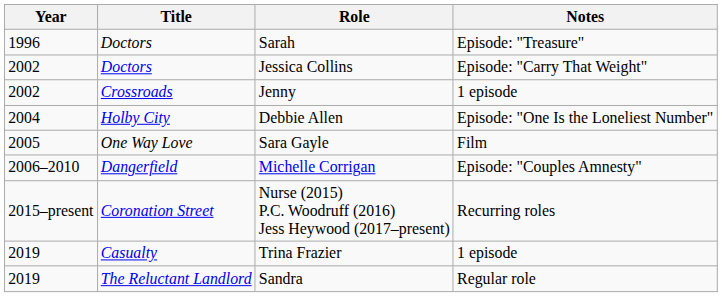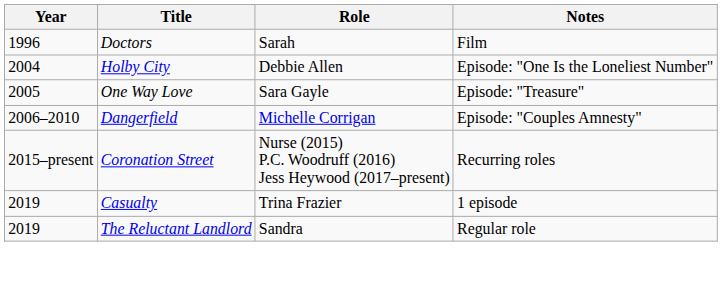Sarah | Notes: Episode: "Treasure" -> Film
- row: 2002 | Doctors | Jessica Collins | Episode: "Carry That Weight"
- row: 2002 | Crossroads | Jenny | 1 episode
Sara Gayle | Notes: Film -> Episode: "Treasure"
